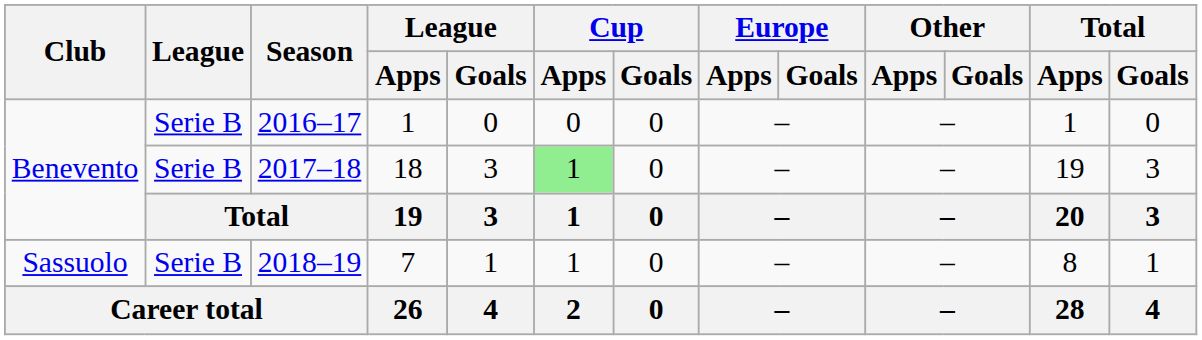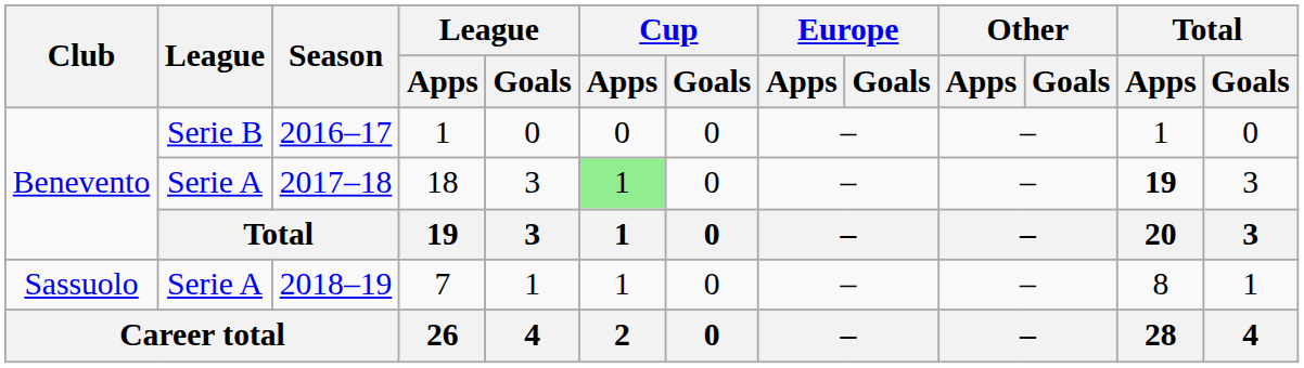2017–18 | League: Serie B -> Serie A
2017–18 | Total / Apps: normal -> bold
2018–19 | League: Serie B -> Serie A
